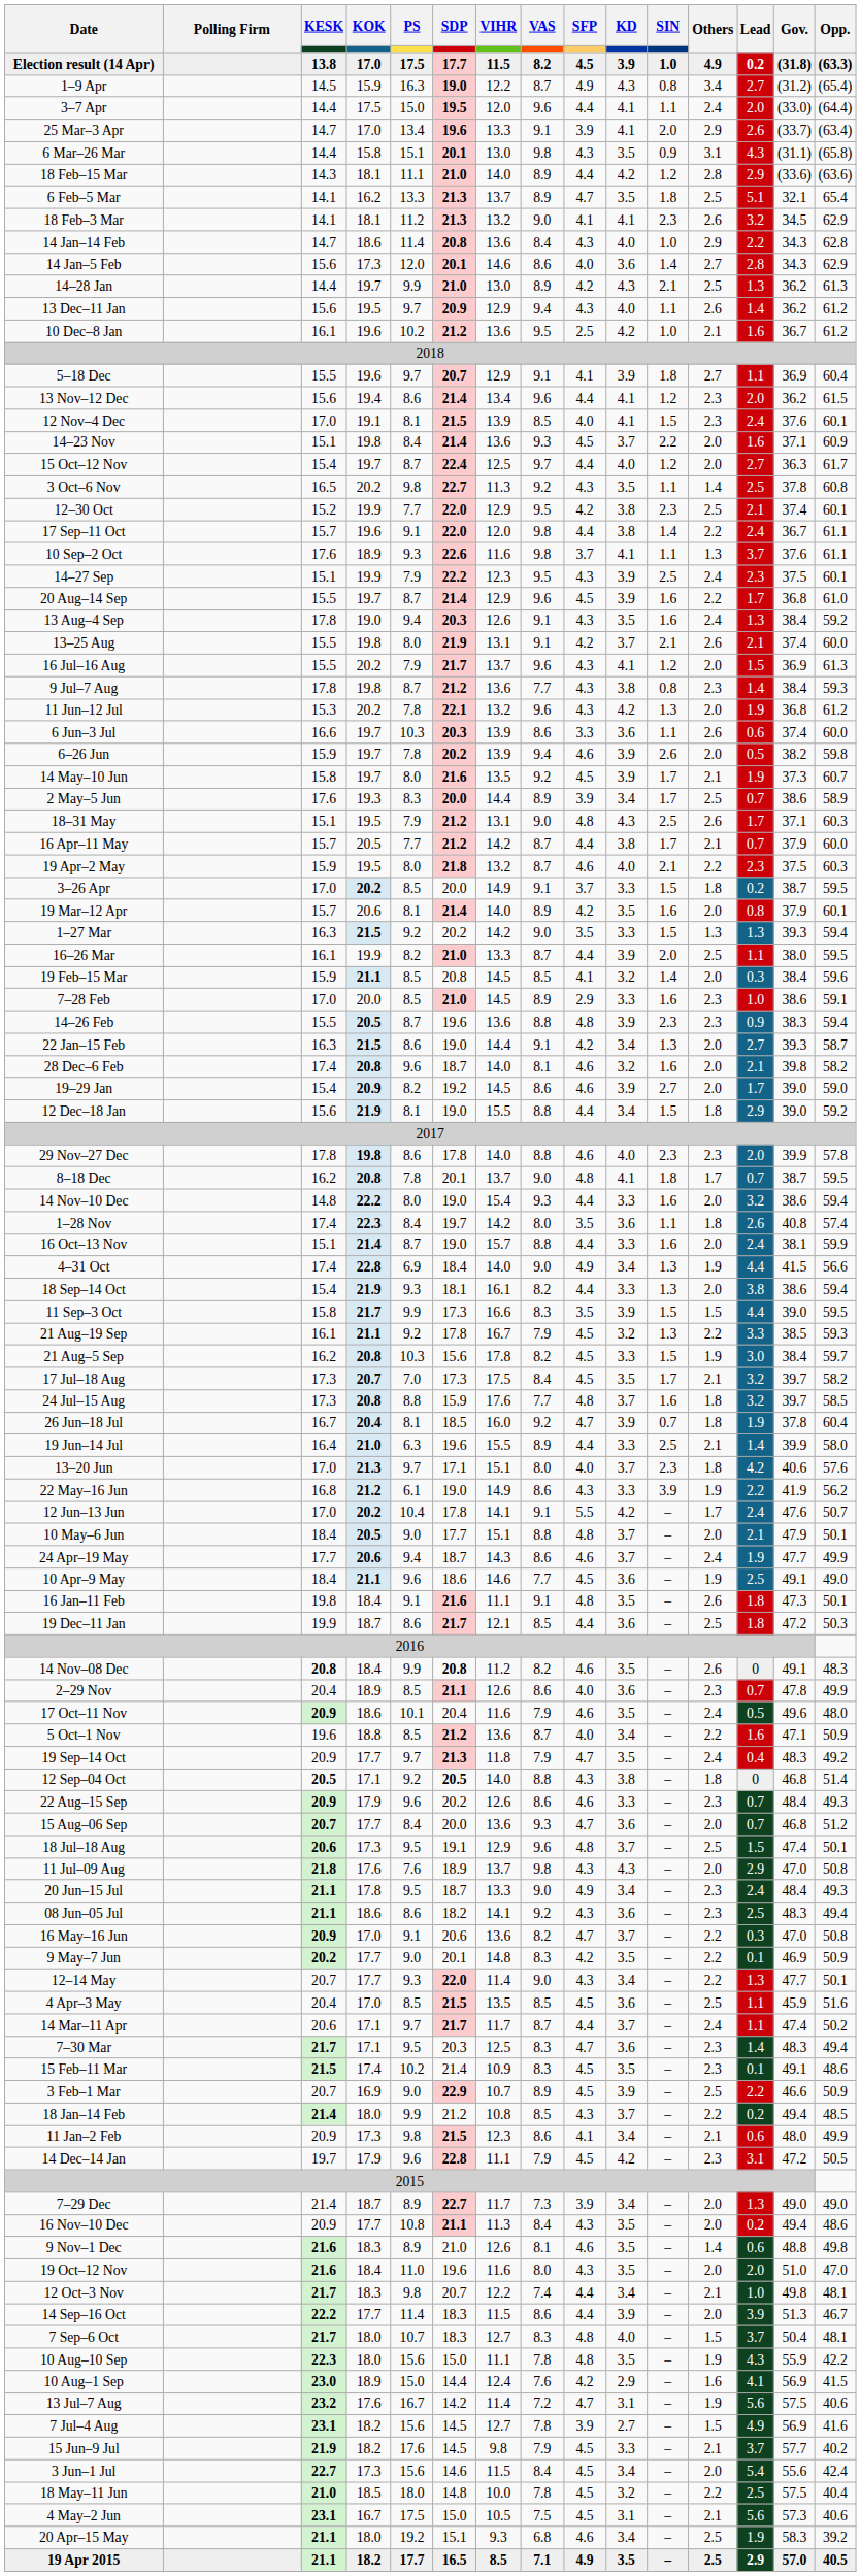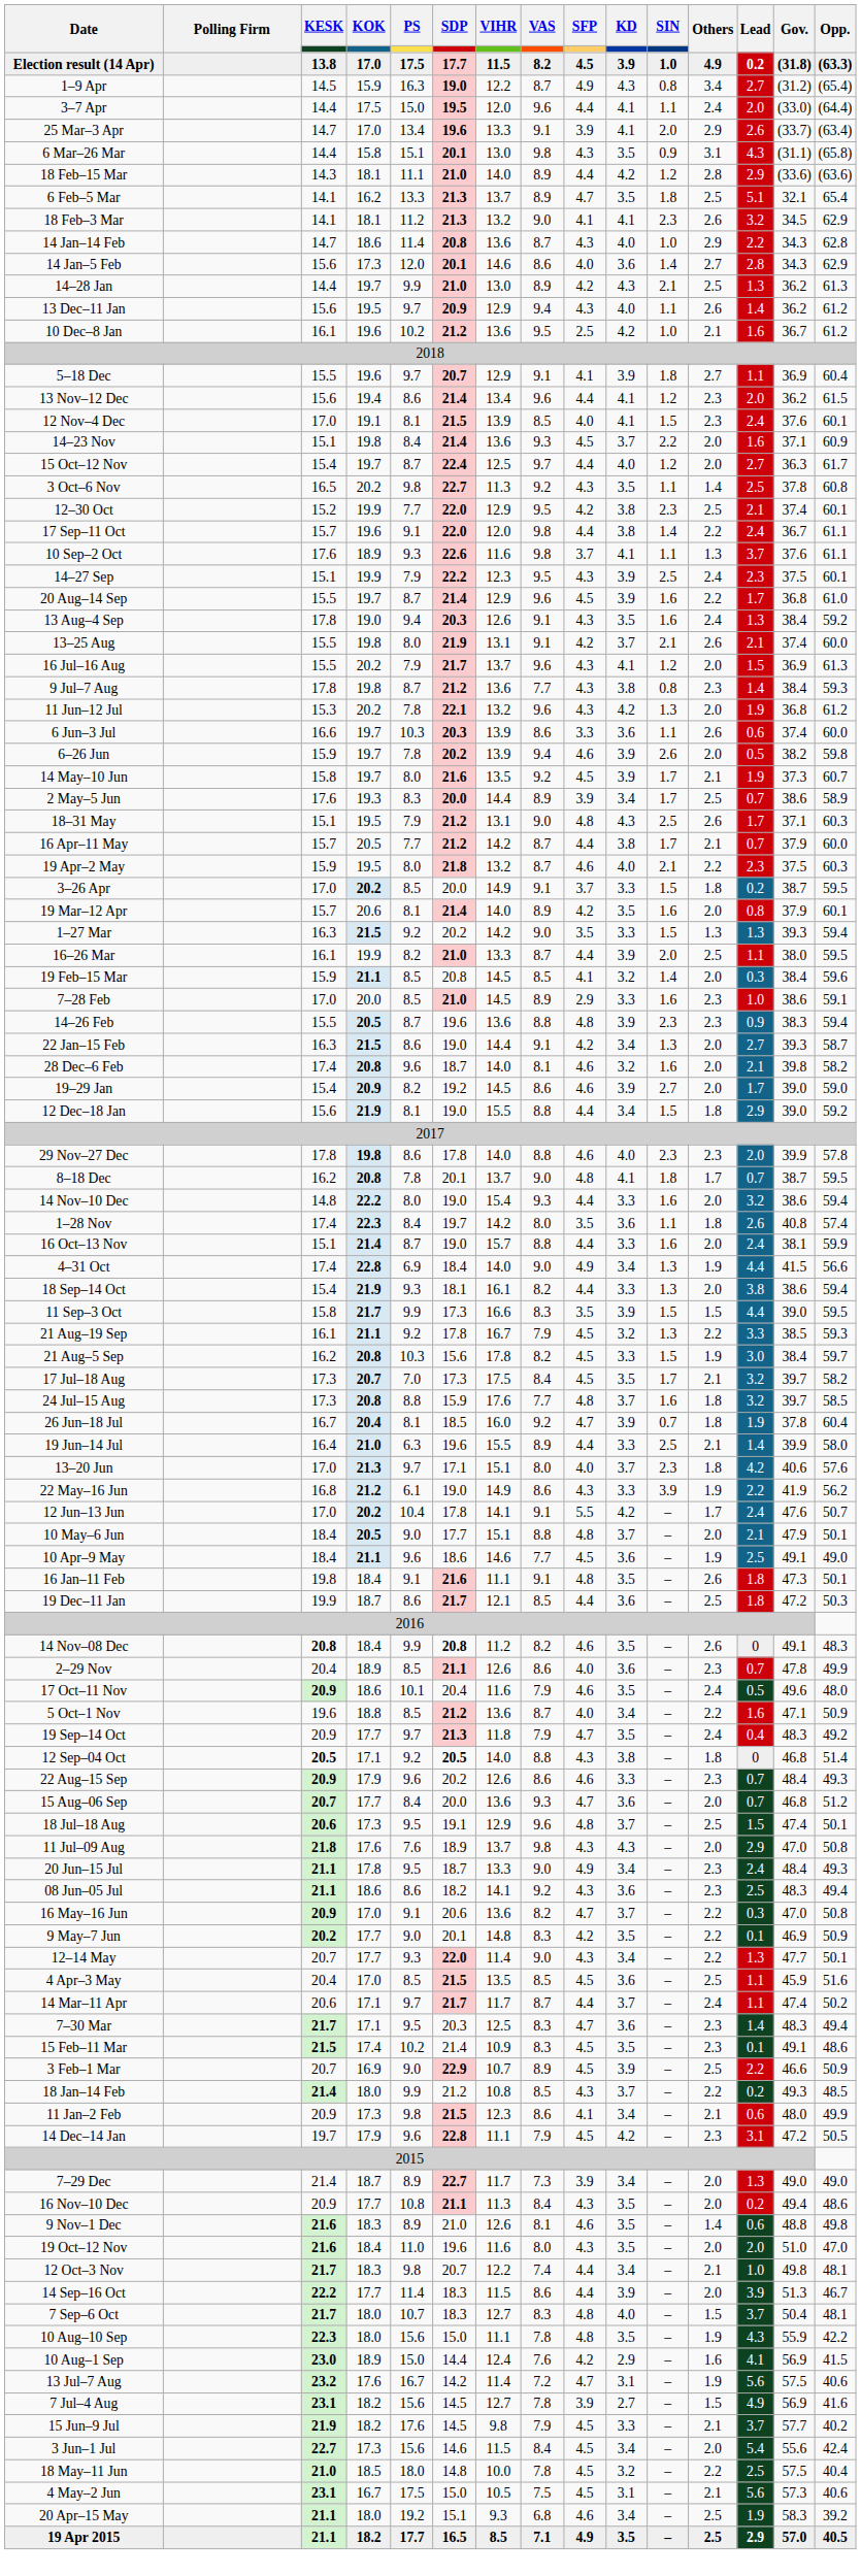14 Jan–14 Feb | VAS: 8.4 -> 8.7
- row: 24 Apr–19 May | 17.7 | 20.6 | 9.4 | 18.7 | 14.3 | 8.6 | 4.6 | 3.7 | – | 2.4 | 1.9 | 47.7 | 49.9
18 Jan–14 Feb | Gov.: 49.4 -> 49.3
